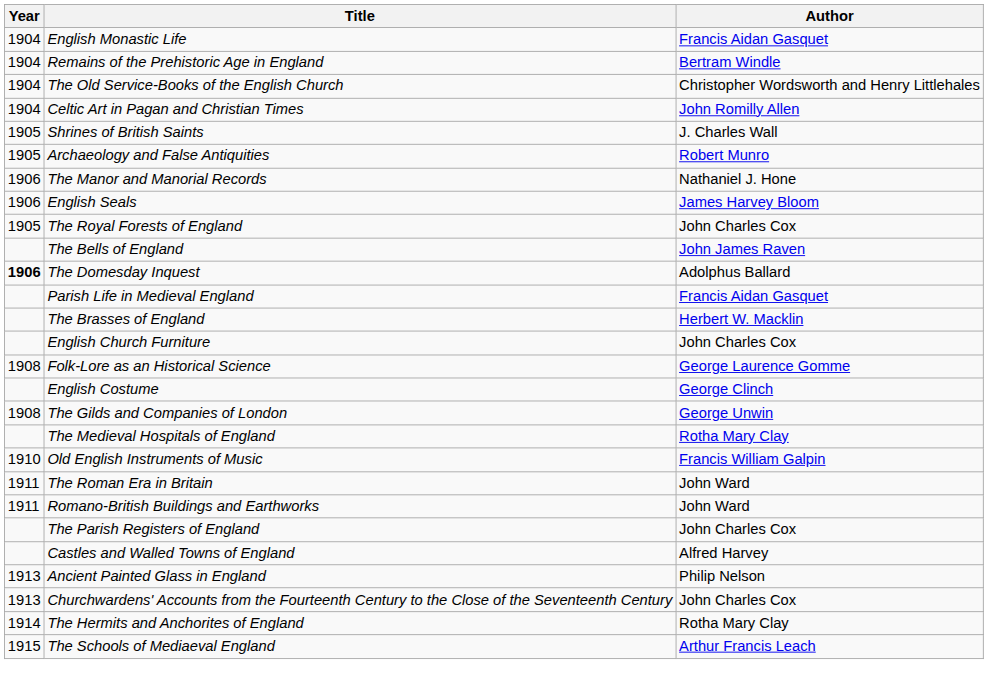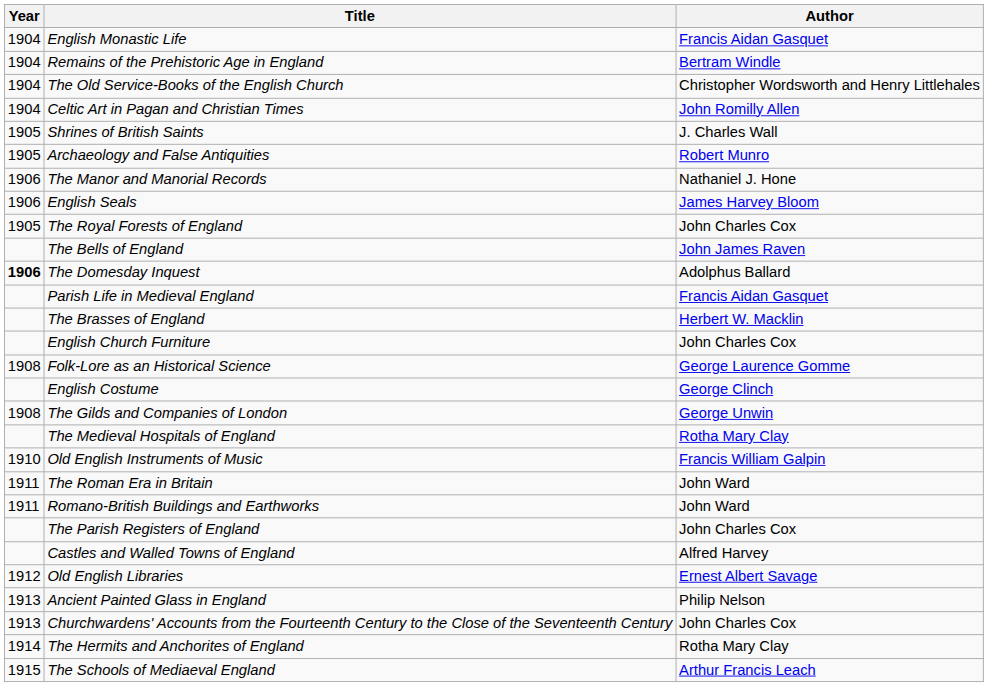+ row: 1912 | Old English Libraries | Ernest Albert Savage
